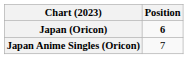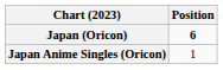Japan Anime Singles (Oricon) | Position: 7 -> 1
